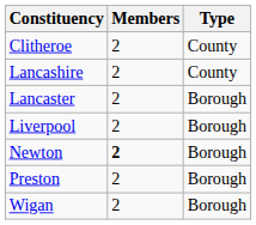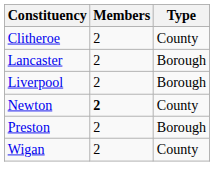- row: Lancashire | 2 | County
Newton | Type: Borough -> County
Wigan | Type: Borough -> County
